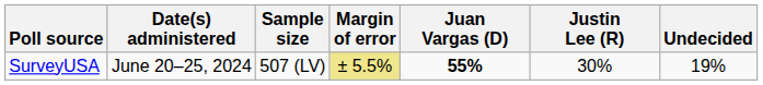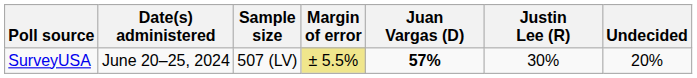SurveyUSA | Juan Vargas (D): 55% -> 57%
SurveyUSA | Undecided: 19% -> 20%
